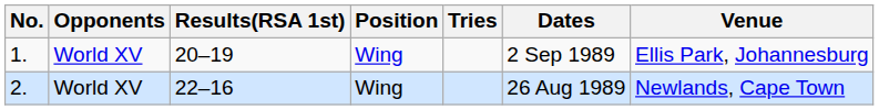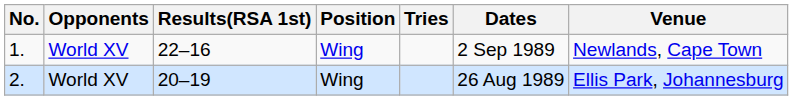1. | Results(RSA 1st): 20–19 -> 22–16
1. | Venue: Ellis Park, Johannesburg -> Newlands, Cape Town
2. | Results(RSA 1st): 22–16 -> 20–19
2. | Venue: Newlands, Cape Town -> Ellis Park, Johannesburg
